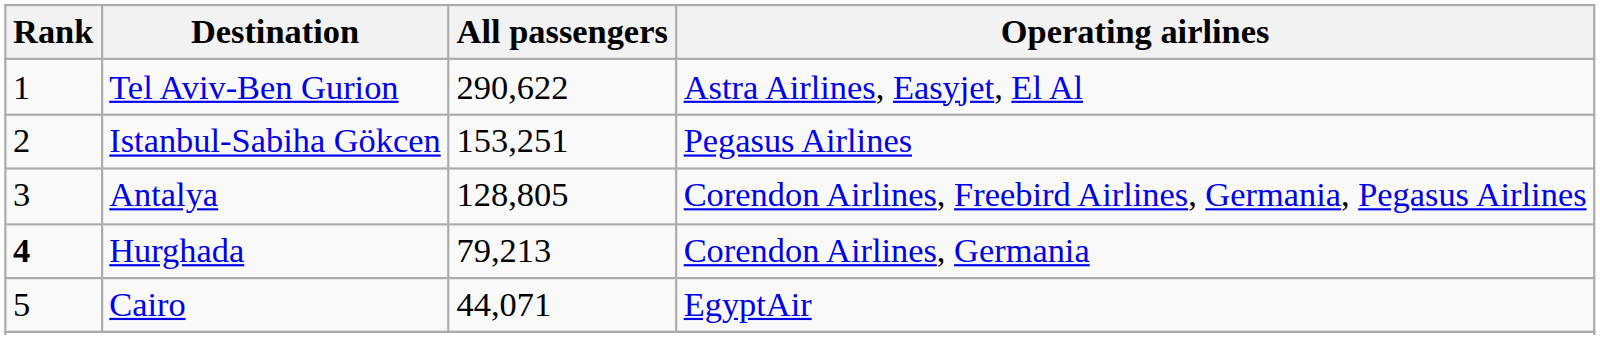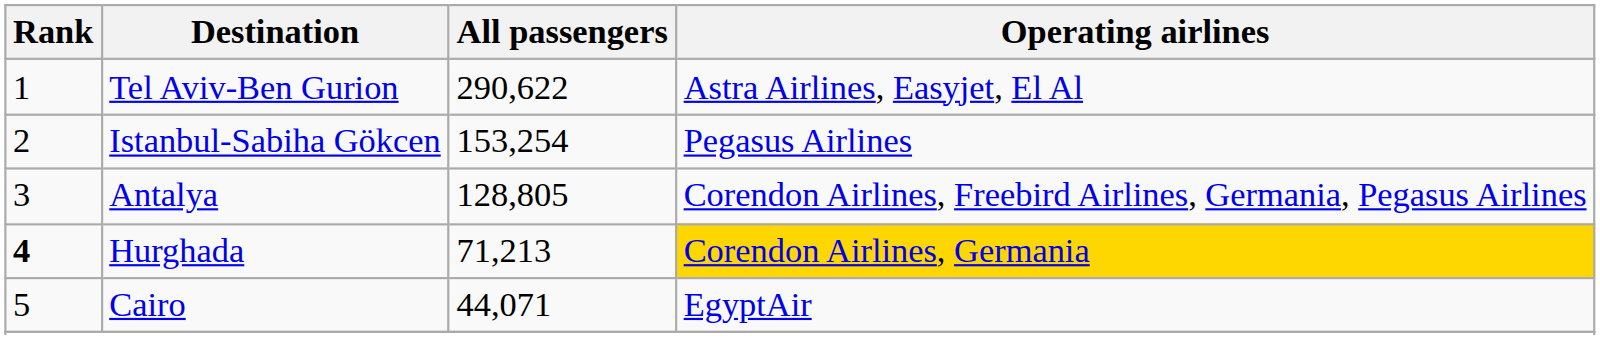Istanbul-Sabiha Gökcen | All passengers: 153,251 -> 153,254
Hurghada | All passengers: 79,213 -> 71,213
Hurghada | Operating airlines: no background -> gold background
